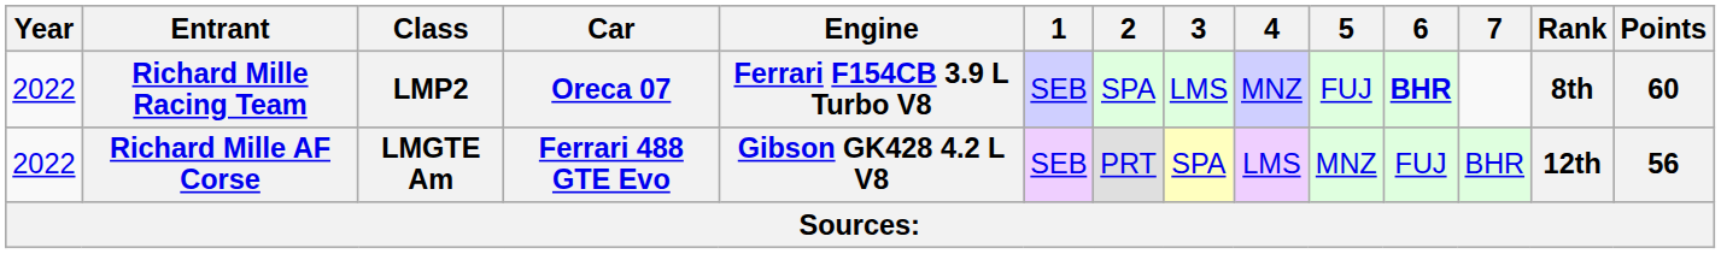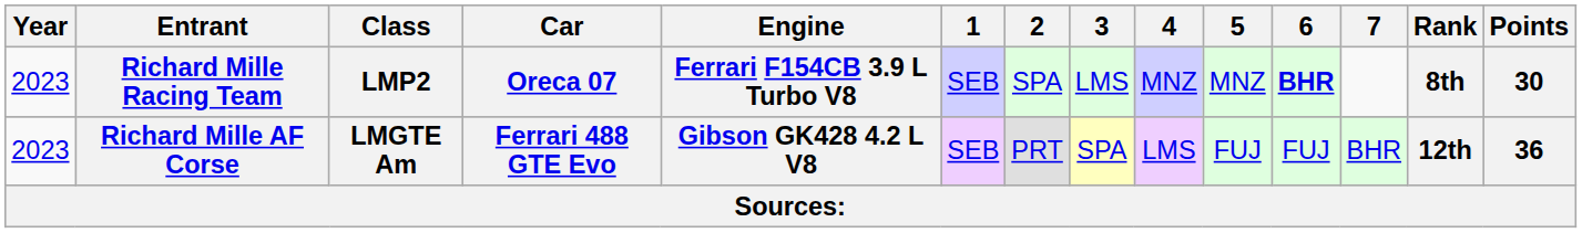Richard Mille Racing Team | Year: 2022 -> 2023
Richard Mille Racing Team | 5: FUJ -> MNZ
Richard Mille Racing Team | Points: 60 -> 30
Richard Mille AF Corse | Year: 2022 -> 2023
Richard Mille AF Corse | 5: MNZ -> FUJ
Richard Mille AF Corse | Points: 56 -> 36
